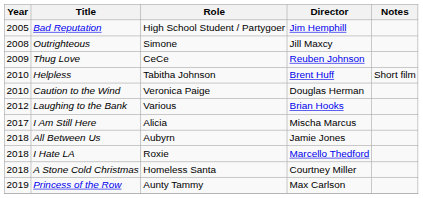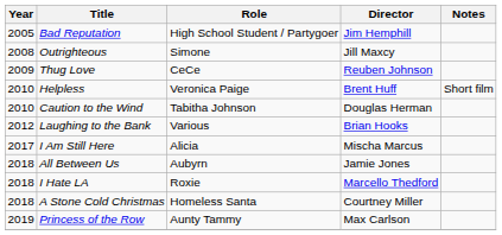Helpless | Role: Tabitha Johnson -> Veronica Paige
Caution to the Wind | Role: Veronica Paige -> Tabitha Johnson
